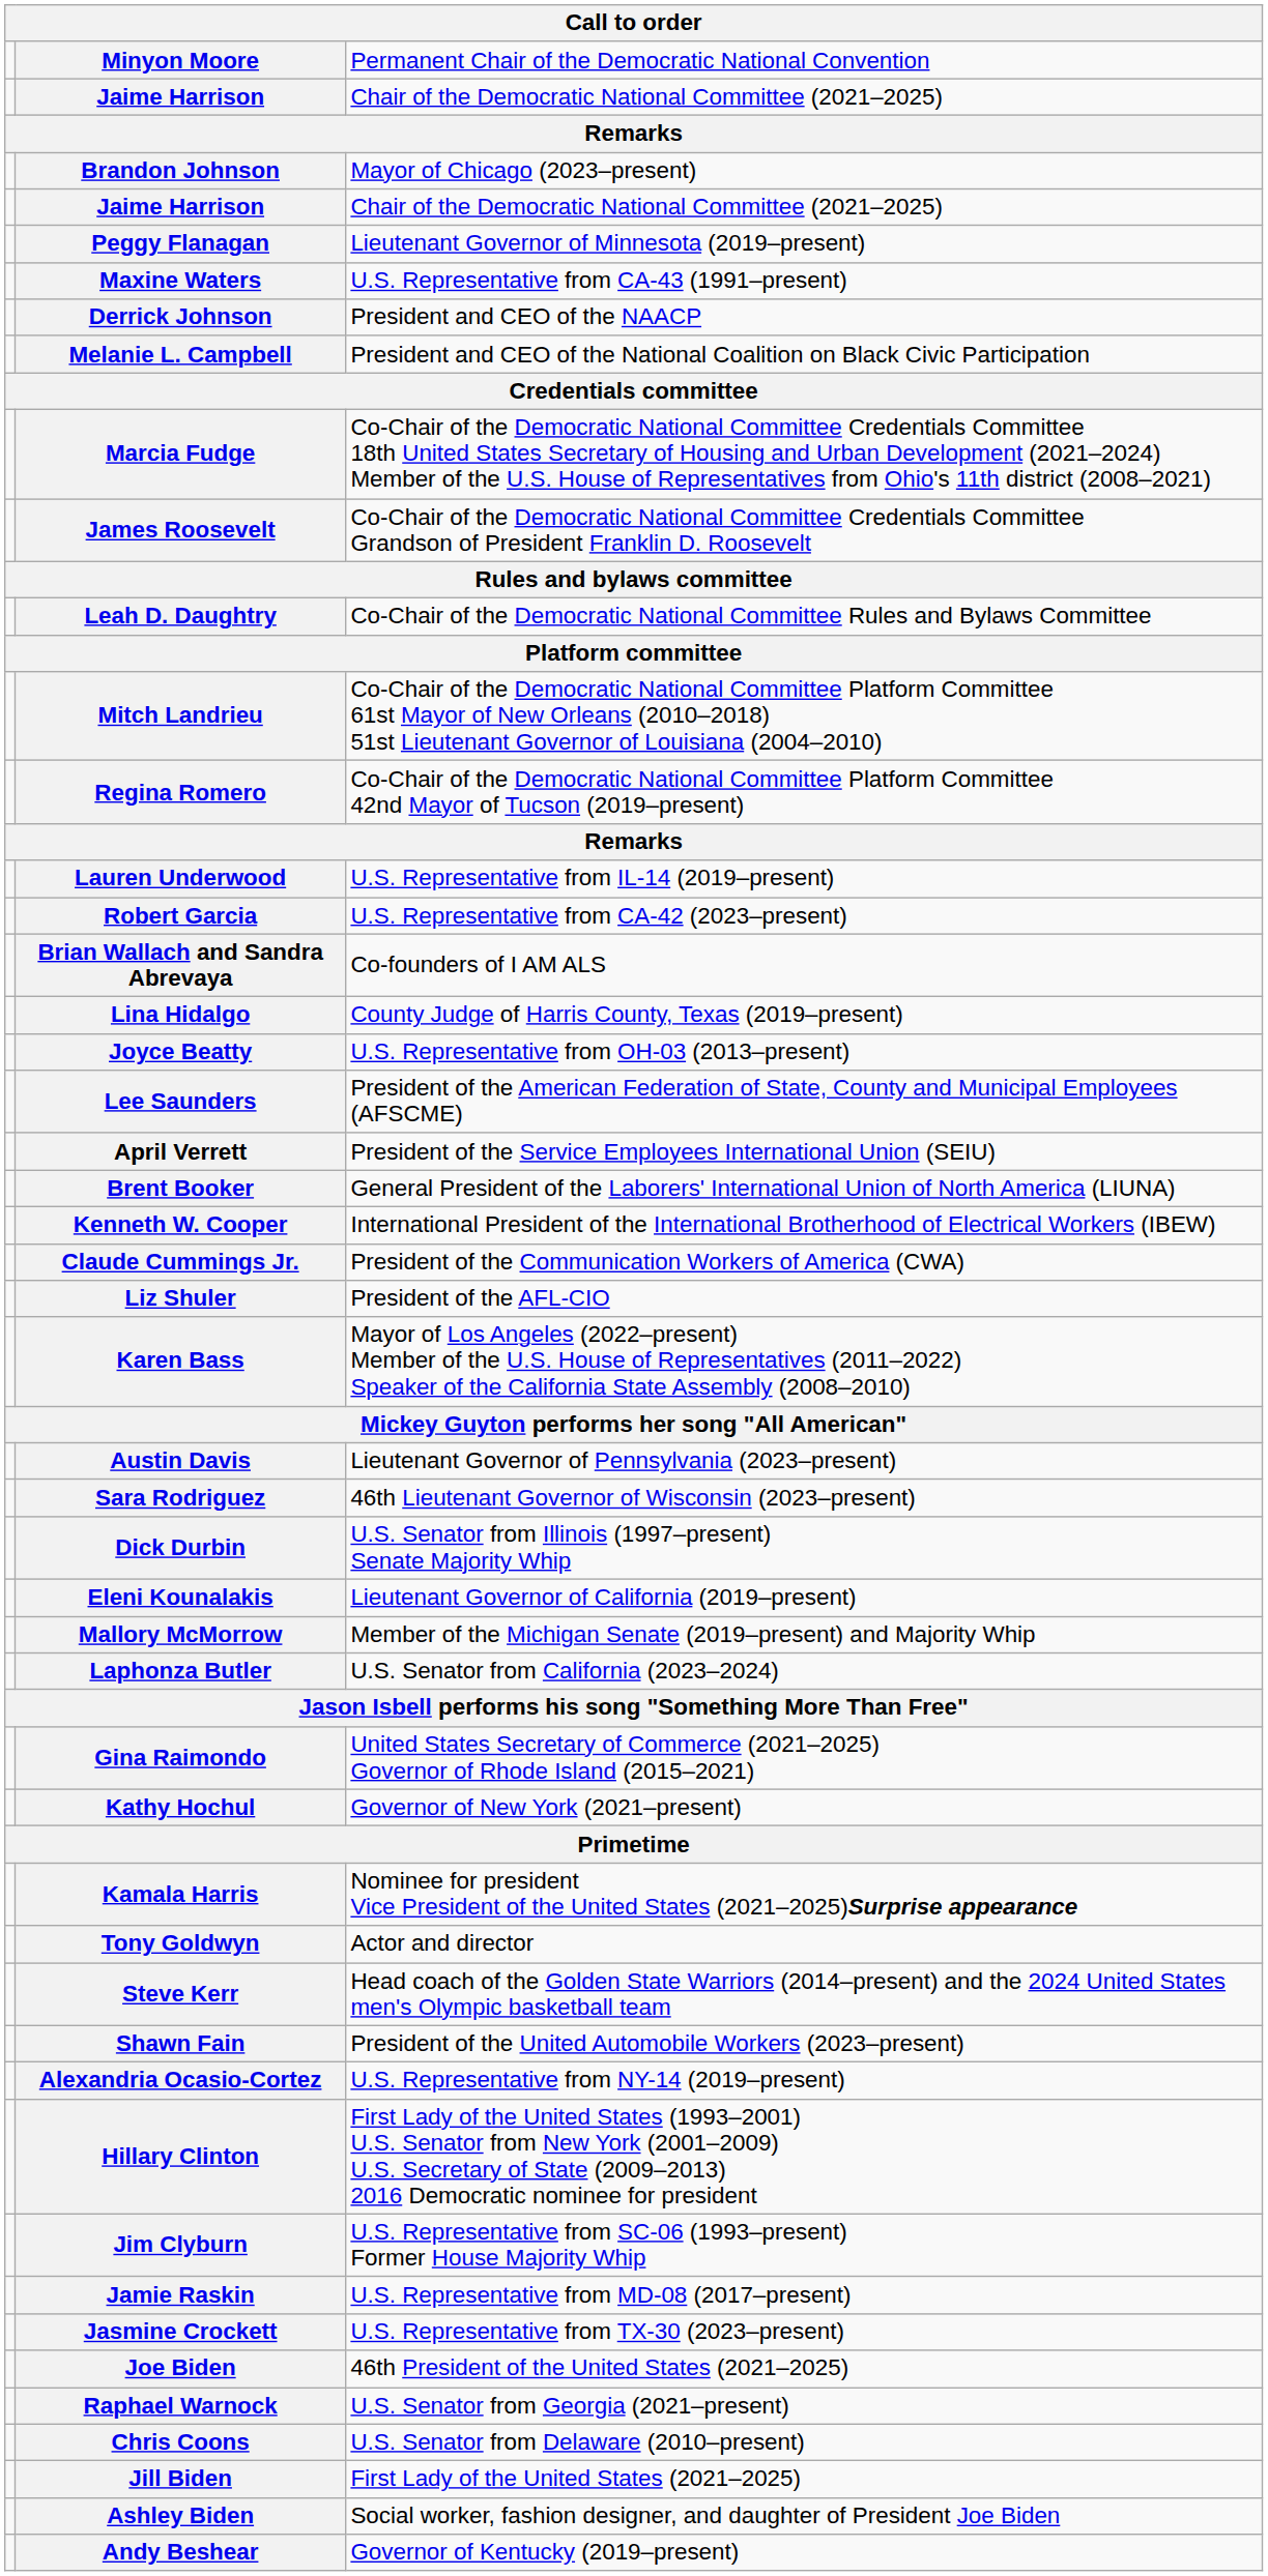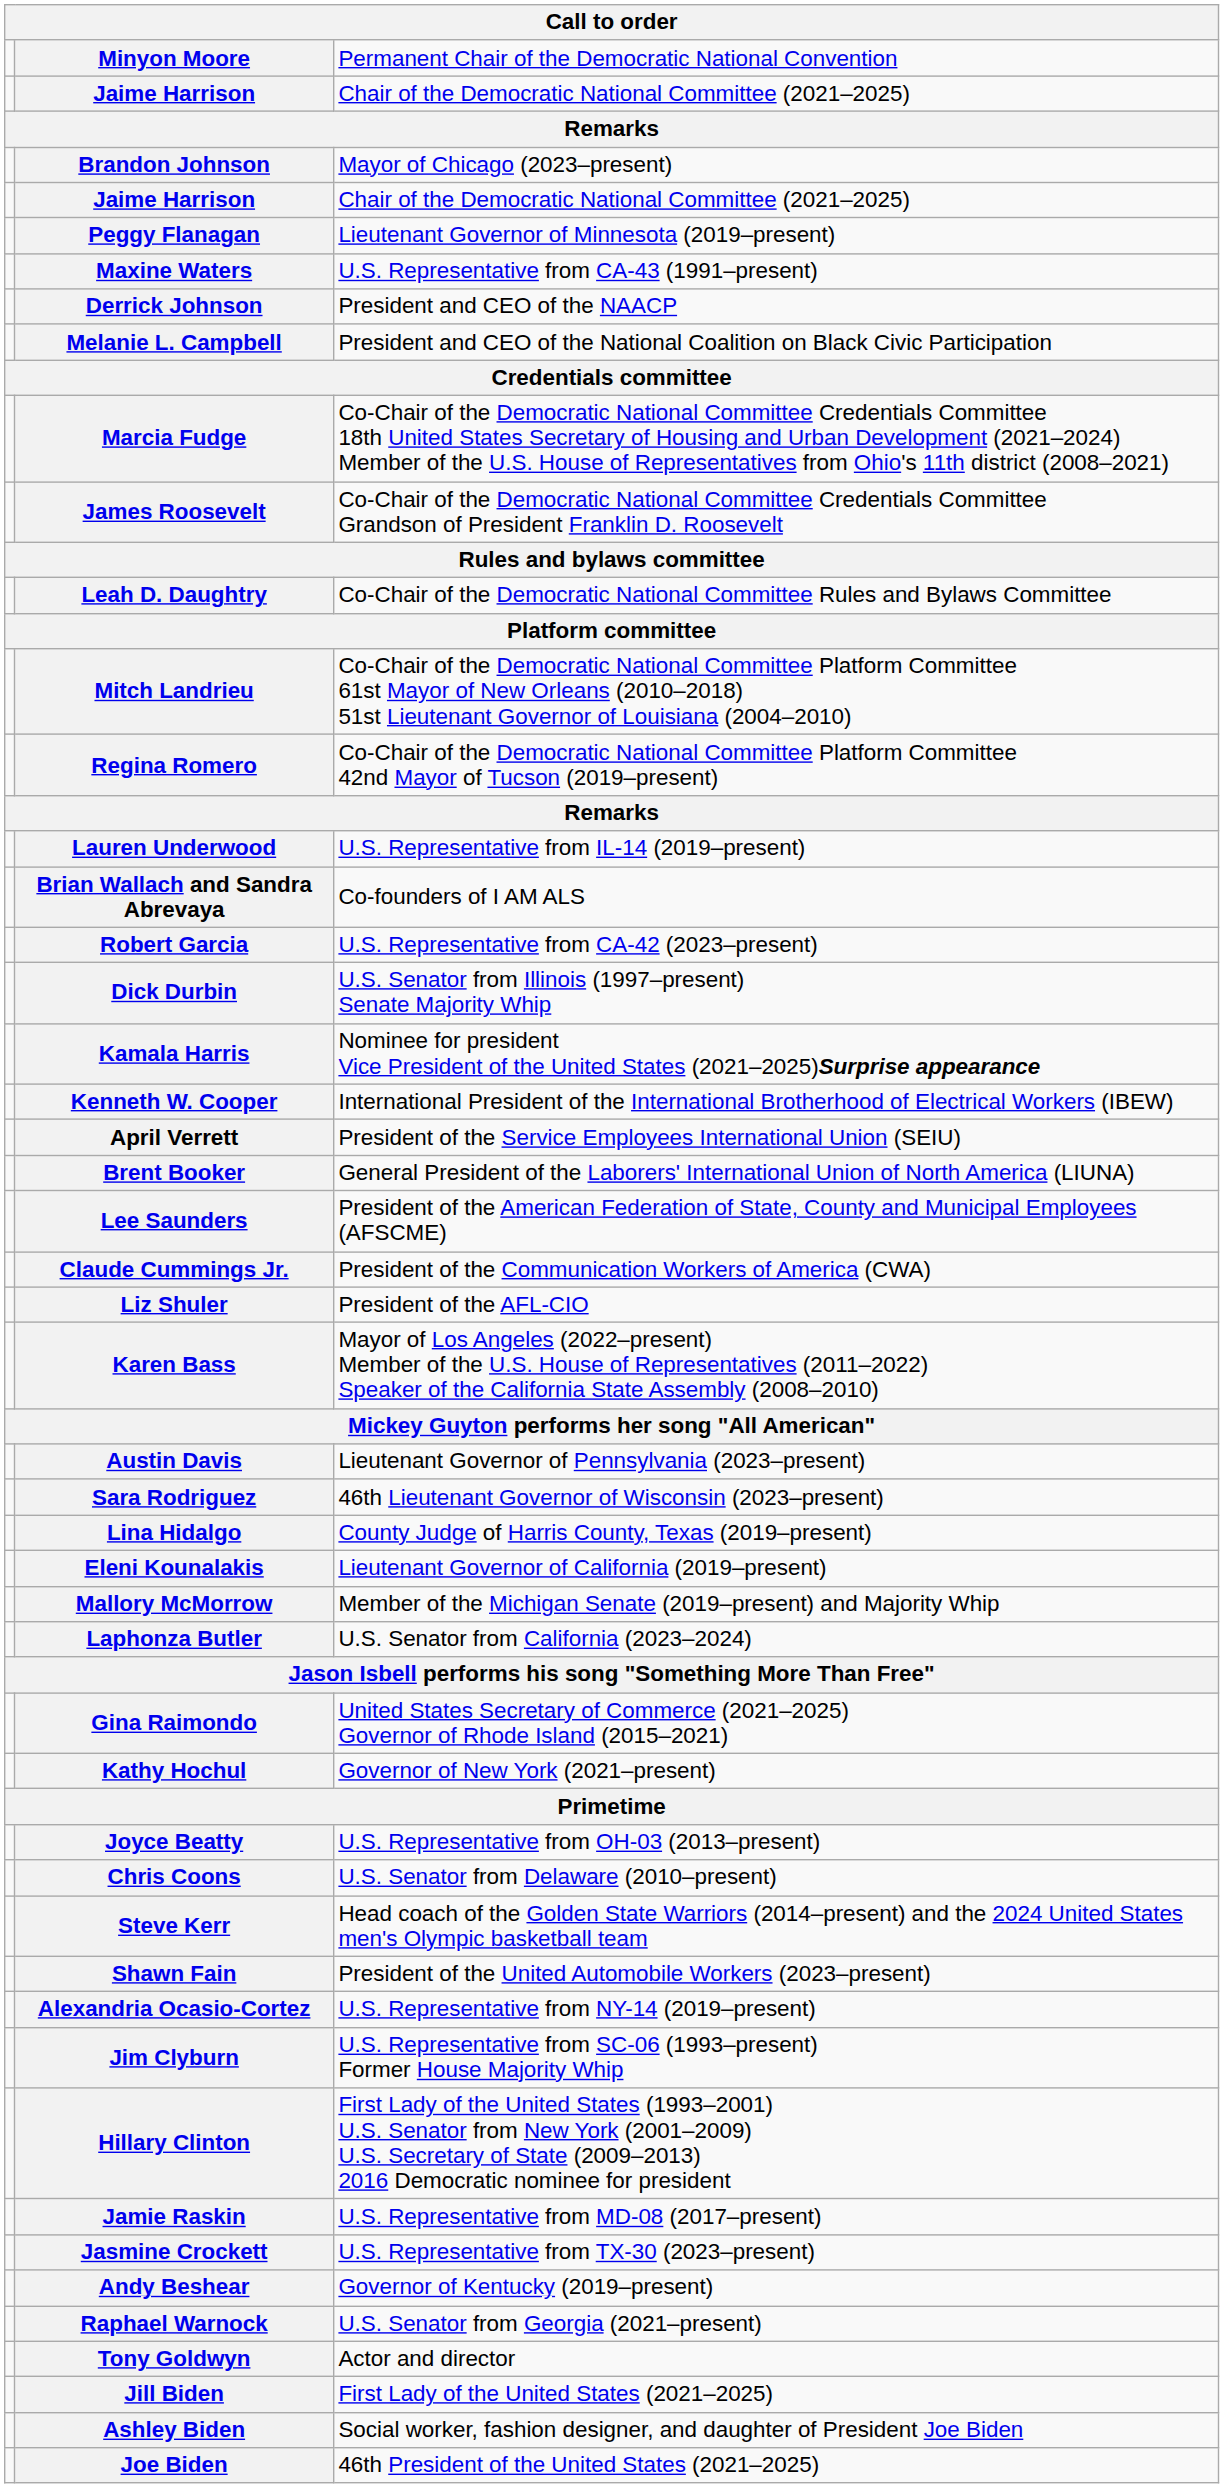rows swapped: Robert Garcia <-> Brian Wallach and Sandra Abrevaya
rows swapped: Dick Durbin <-> Lina Hidalgo
rows swapped: Joyce Beatty <-> Kamala Harris
rows swapped: Lee Saunders <-> Kenneth W. Cooper
rows swapped: Tony Goldwyn <-> Chris Coons
rows swapped: Hillary Clinton <-> Jim Clyburn
rows swapped: Andy Beshear <-> Joe Biden
